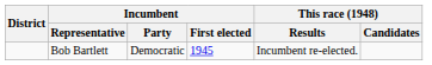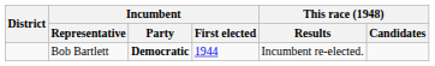Bob Bartlett | Incumbent / Party: normal -> bold
Bob Bartlett | Incumbent / First elected: 1945 -> 1944
